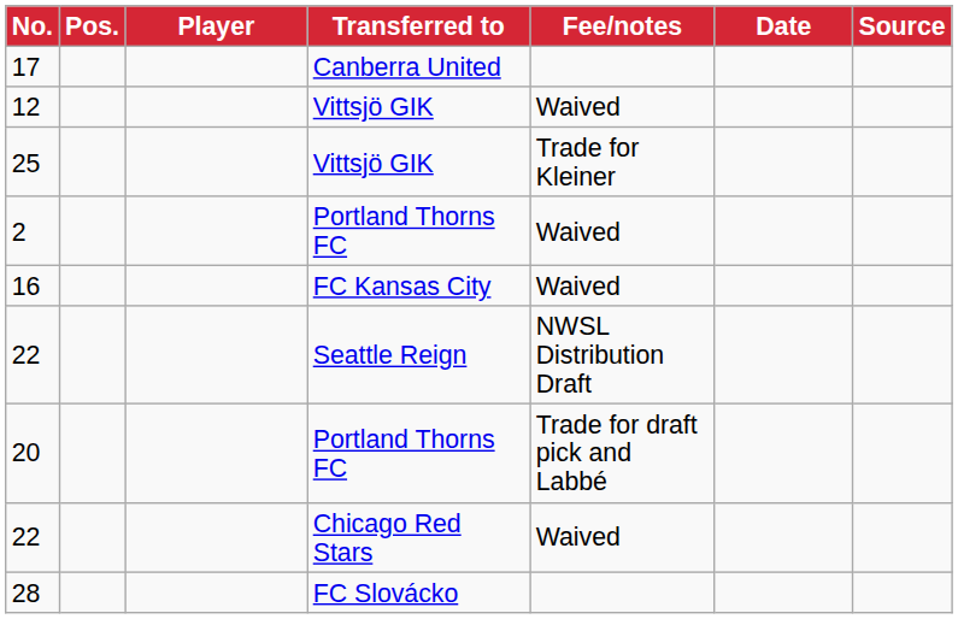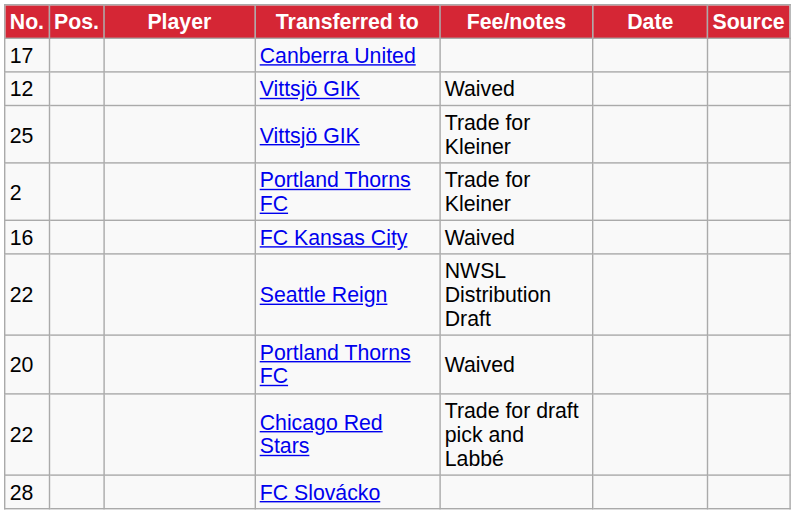2 | Fee/notes: Waived -> Trade for Kleiner
20 | Fee/notes: Trade for draft pick and Labbé -> Waived
22 / Chicago Red Stars | Fee/notes: Waived -> Trade for draft pick and Labbé
